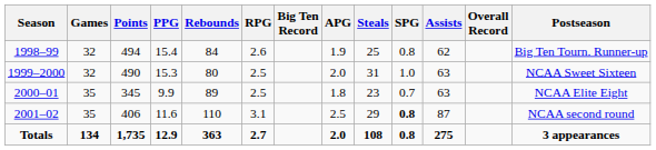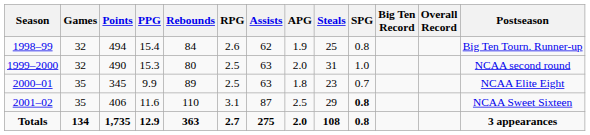columns swapped: Assists <-> Big Ten Record
1999–2000 | Postseason: NCAA Sweet Sixteen -> NCAA second round
2001–02 | Postseason: NCAA second round -> NCAA Sweet Sixteen
